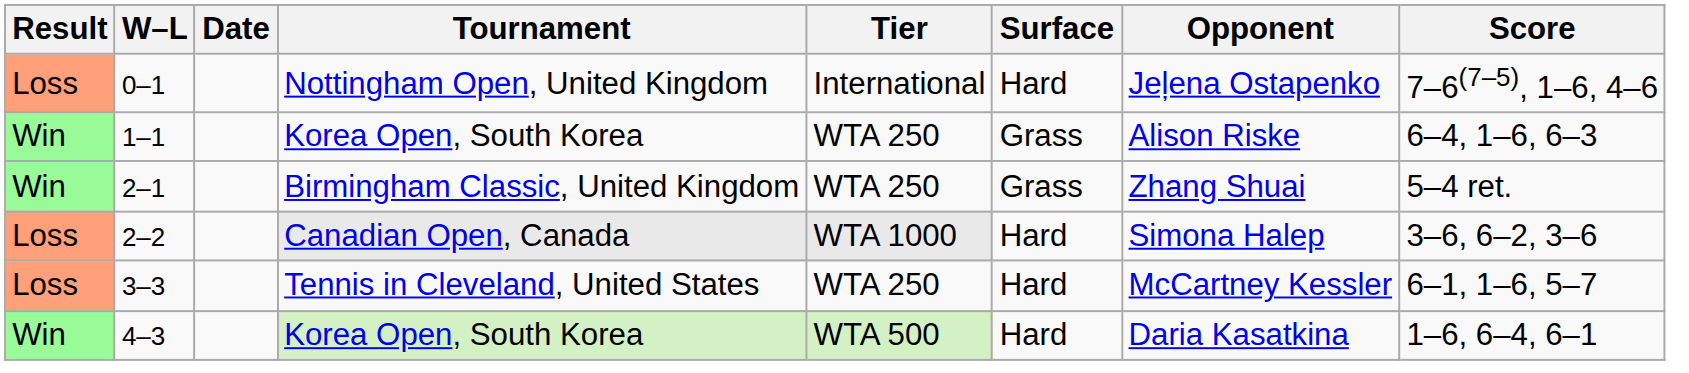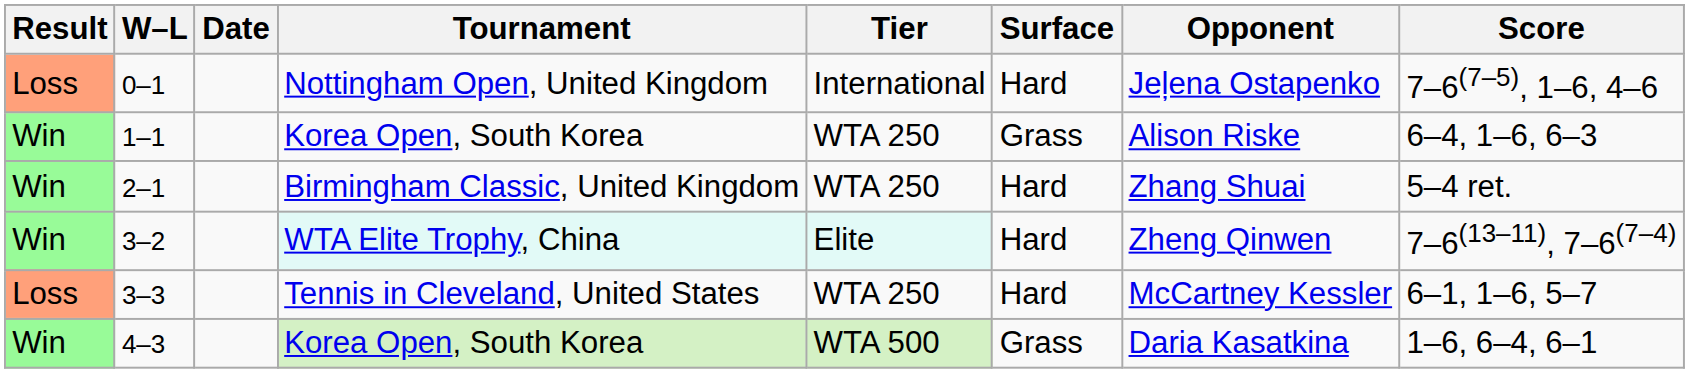2–1 | Surface: Grass -> Hard
- row: Loss | 2–2 | Canadian Open, Canada | WTA 1000 | Hard | Simona Halep | 3–6, 6–2, 3–6
+ row: Win | 3–2 | WTA Elite Trophy, China | Elite | Hard | Zheng Qinwen | 7–6(13–11), 7–6(7–4)
4–3 | Surface: Hard -> Grass
